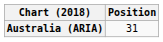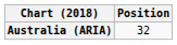Australia (ARIA) | Position: 31 -> 32
